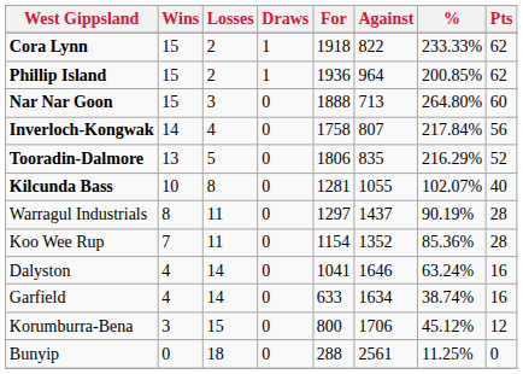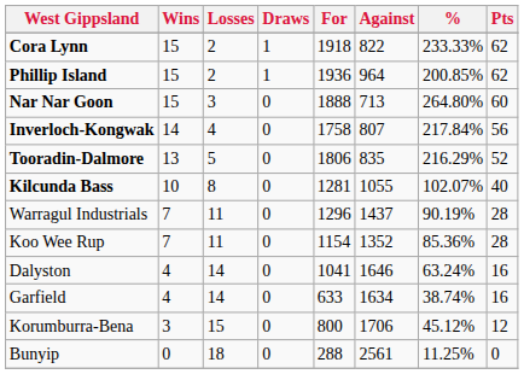Warragul Industrials | Wins: 8 -> 7
Warragul Industrials | For: 1297 -> 1296
